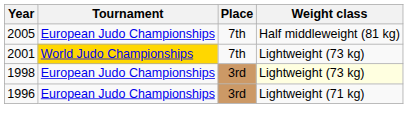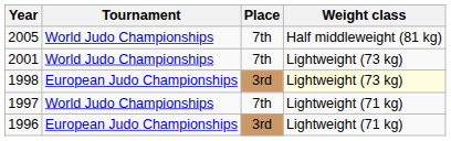2005 | Tournament: European Judo Championships -> World Judo Championships
2001 | Tournament: gold background -> no background
+ row: 1997 | World Judo Championships | 7th | Lightweight (71 kg)
